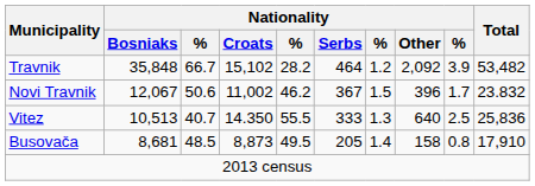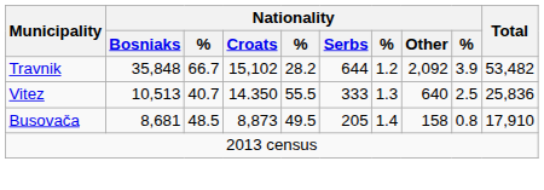Travnik | Nationality / Serbs: 464 -> 644
- row: Novi Travnik | 12,067 | 50.6 | 11,002 | 46.2 | 367 | 1.5 | 396 | 1.7 | 23.832
